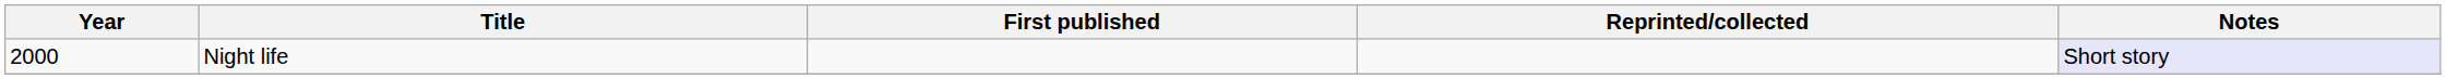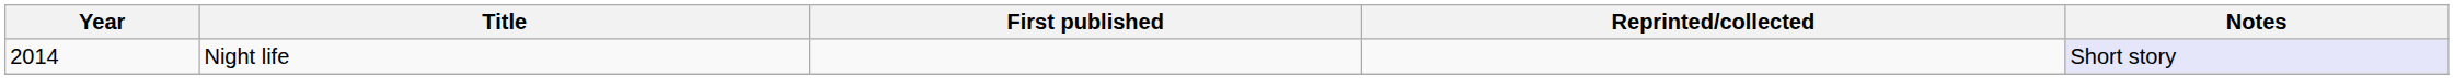Night life | Year: 2000 -> 2014
